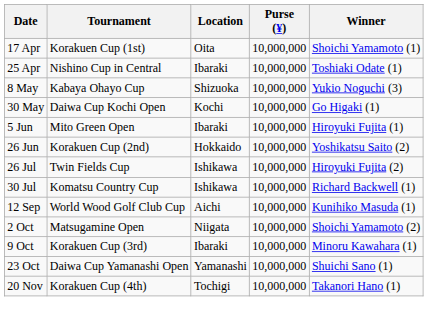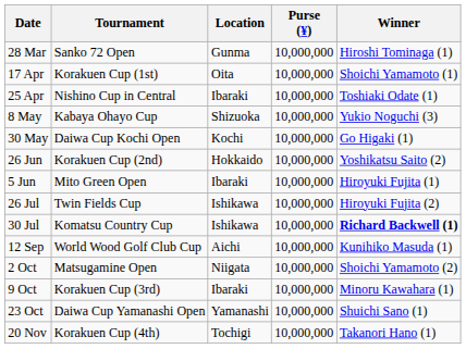+ row: 28 Mar | Sanko 72 Open | Gunma | 10,000,000 | Hiroshi Tominaga (1)
rows swapped: 5 Jun <-> 26 Jun
30 Jul | Winner: normal -> bold
